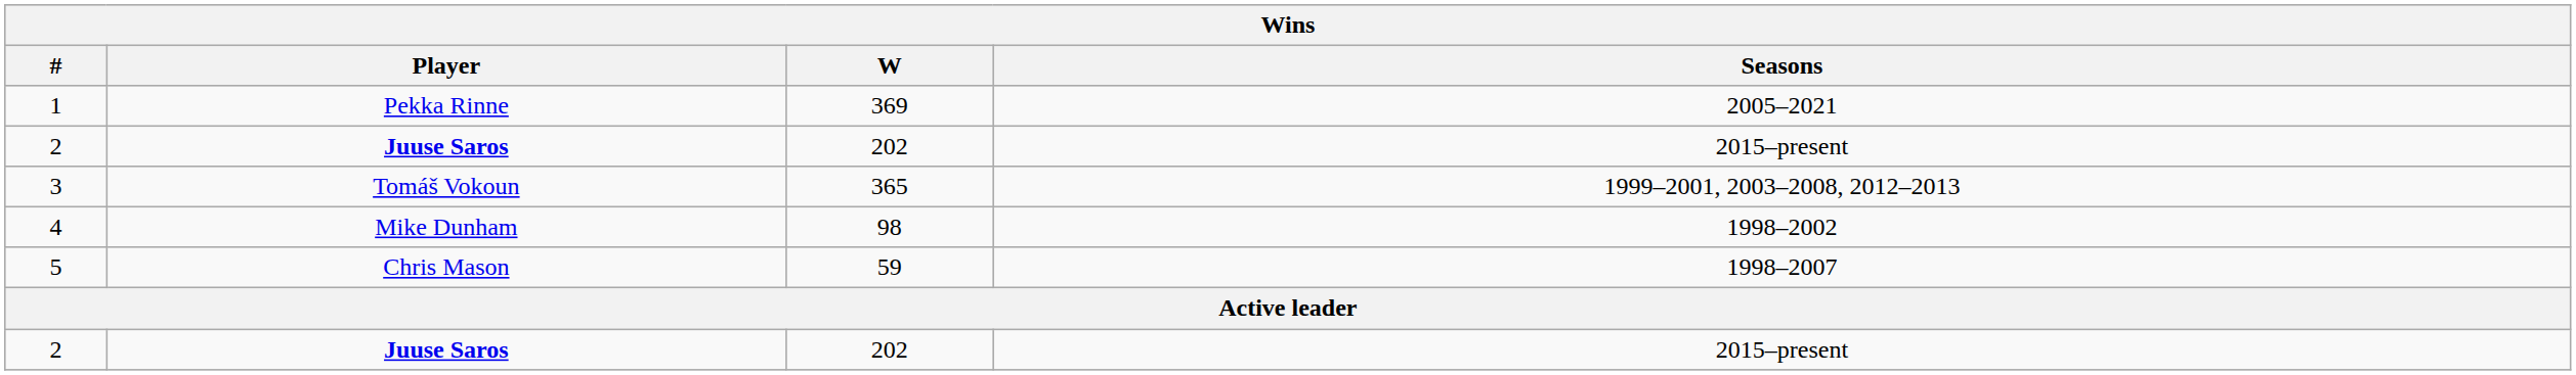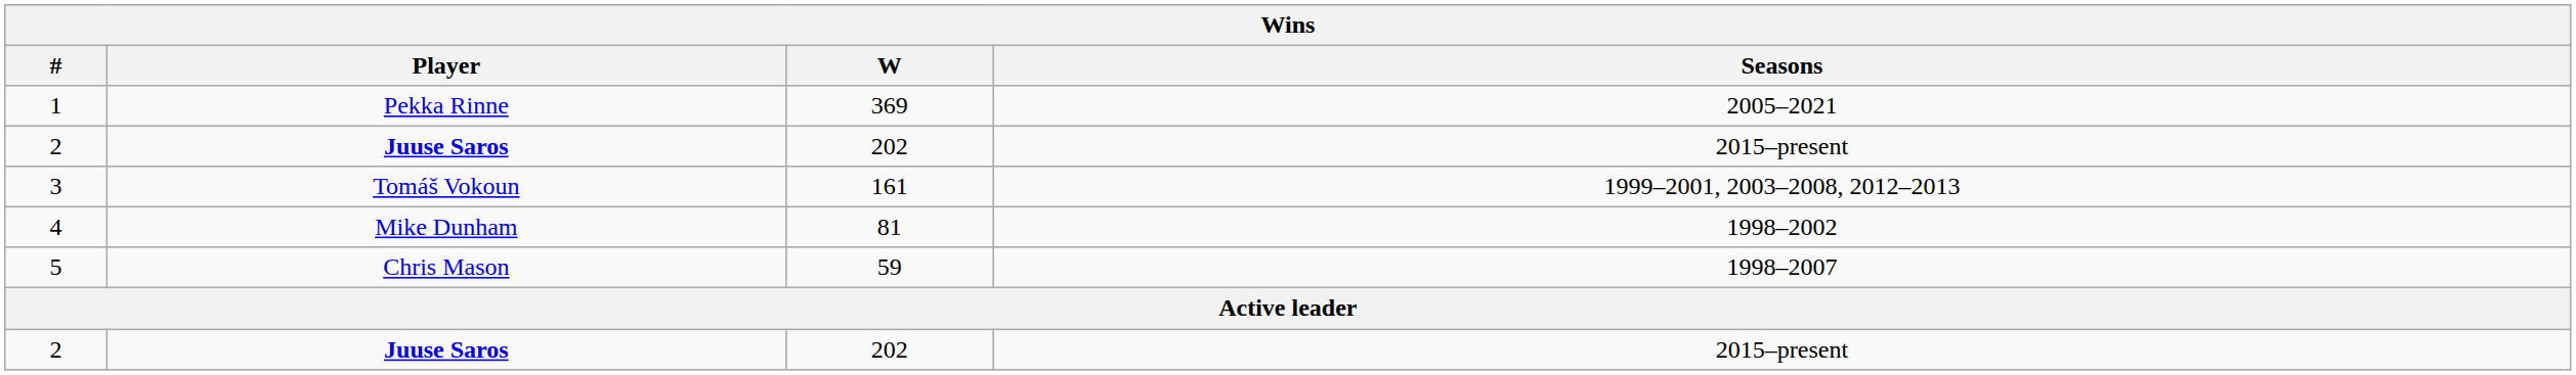3 | W: 365 -> 161
4 | W: 98 -> 81
